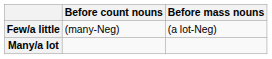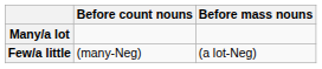rows swapped: Many/a lot <-> Few/a little
